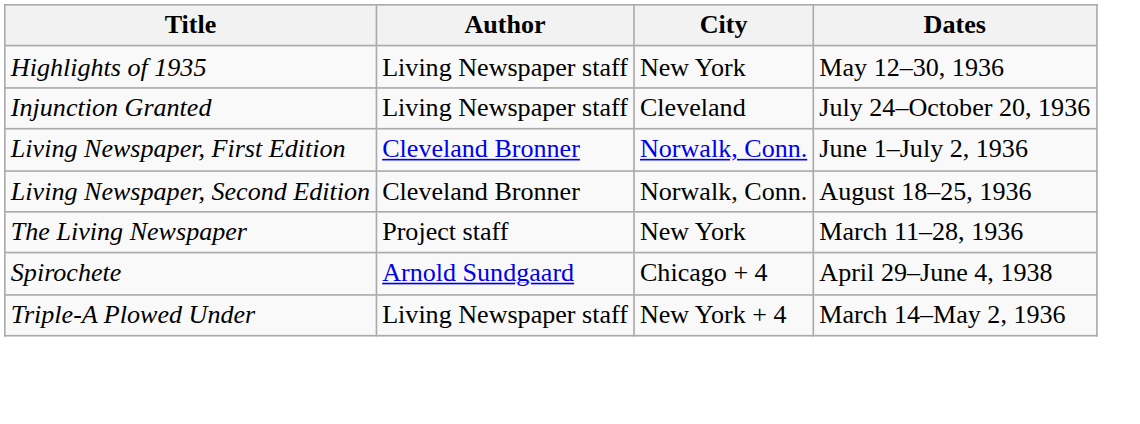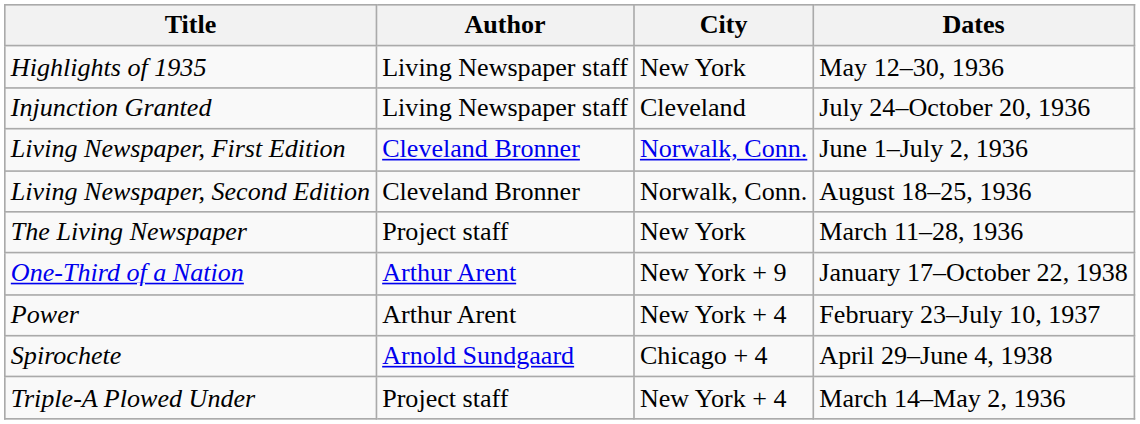+ row: One-Third of a Nation | Arthur Arent | New York + 9 | January 17–October 22, 1938
+ row: Power | Arthur Arent | New York + 4 | February 23–July 10, 1937
Triple-A Plowed Under | Author: Living Newspaper staff -> Project staff
